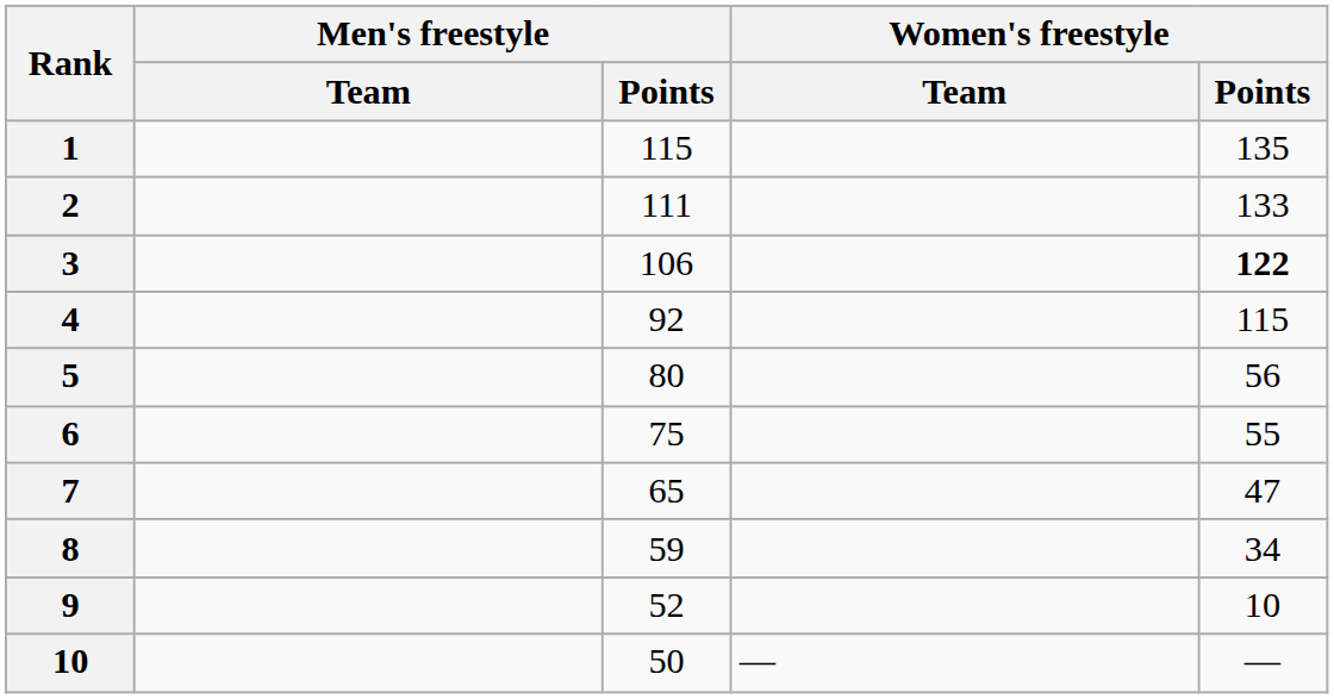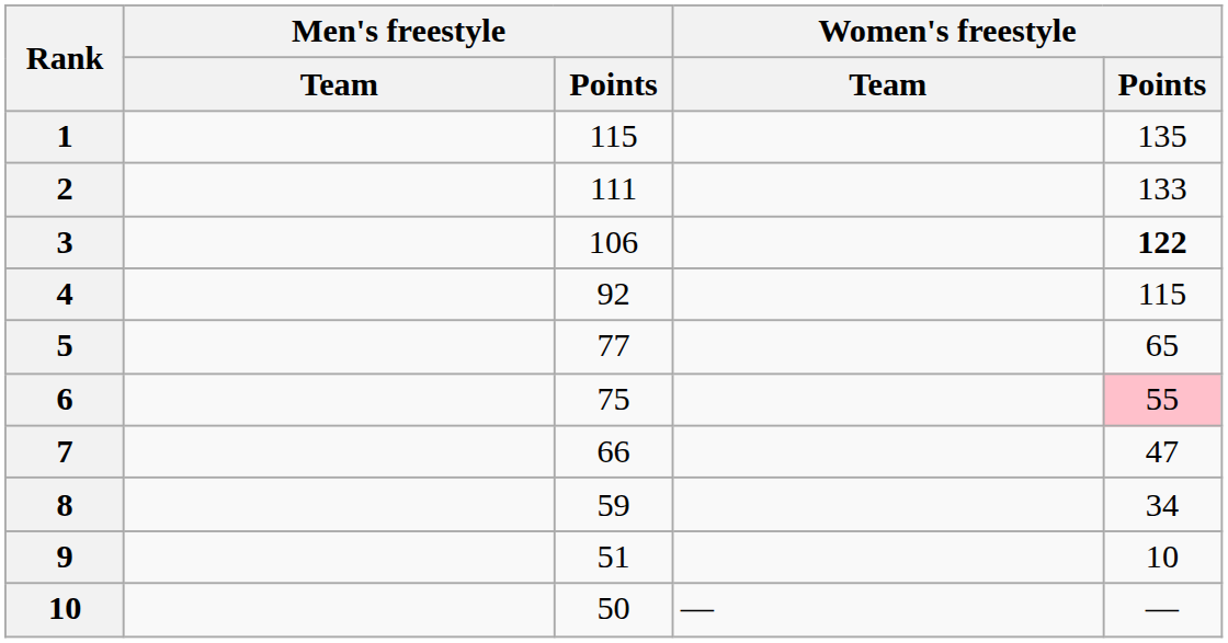5 | Men's freestyle / Points: 80 -> 77
5 | Women's freestyle / Points: 56 -> 65
6 | Women's freestyle / Points: no background -> pink background
7 | Men's freestyle / Points: 65 -> 66
9 | Men's freestyle / Points: 52 -> 51
